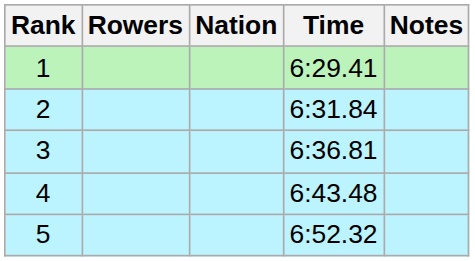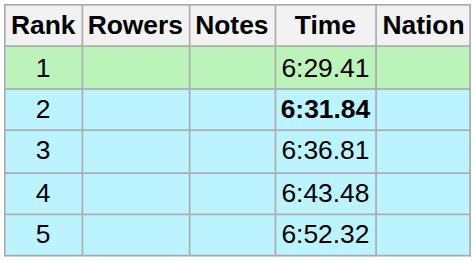columns swapped: Nation <-> Notes
2 | Time: normal -> bold
